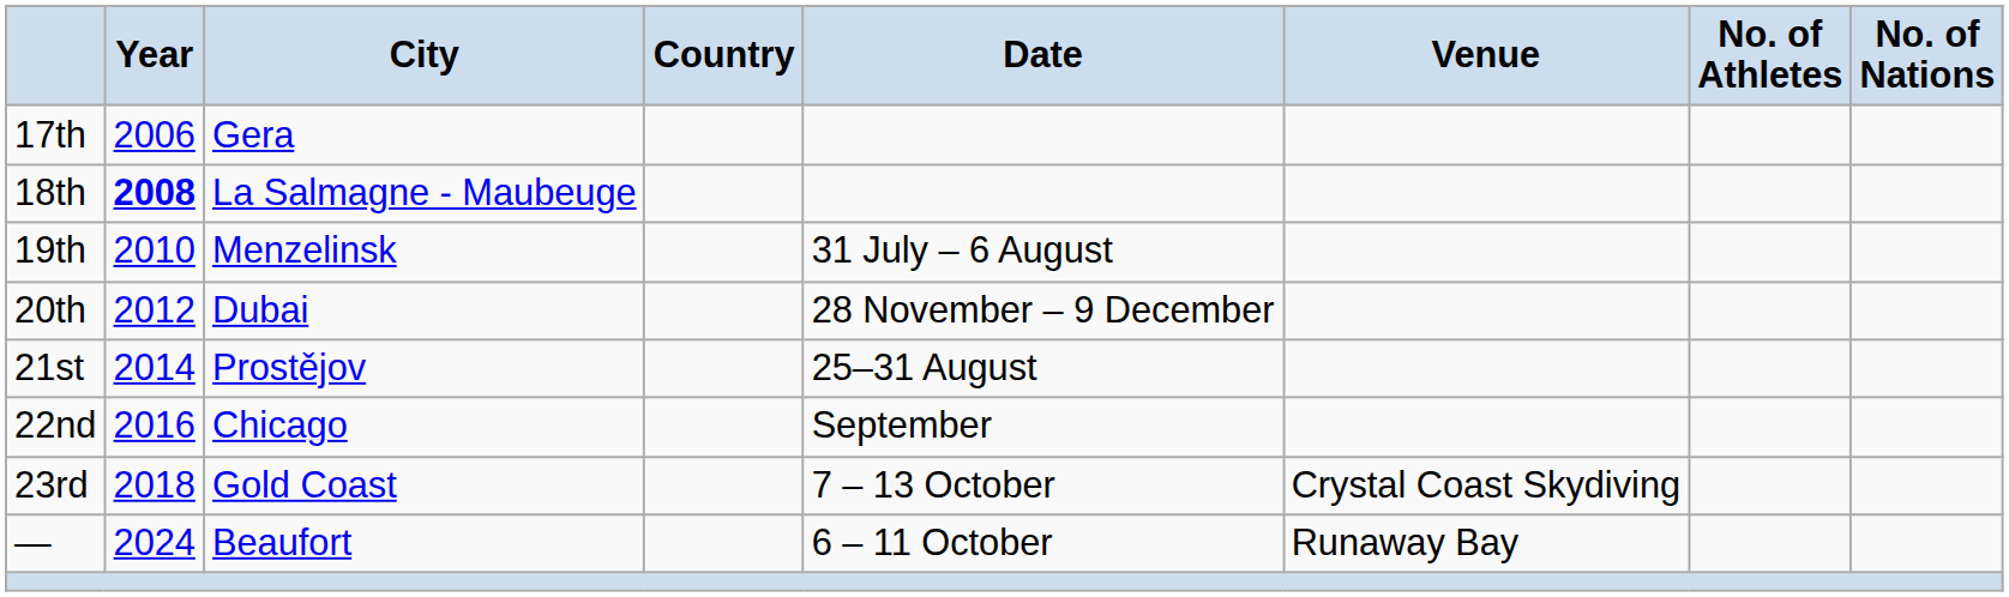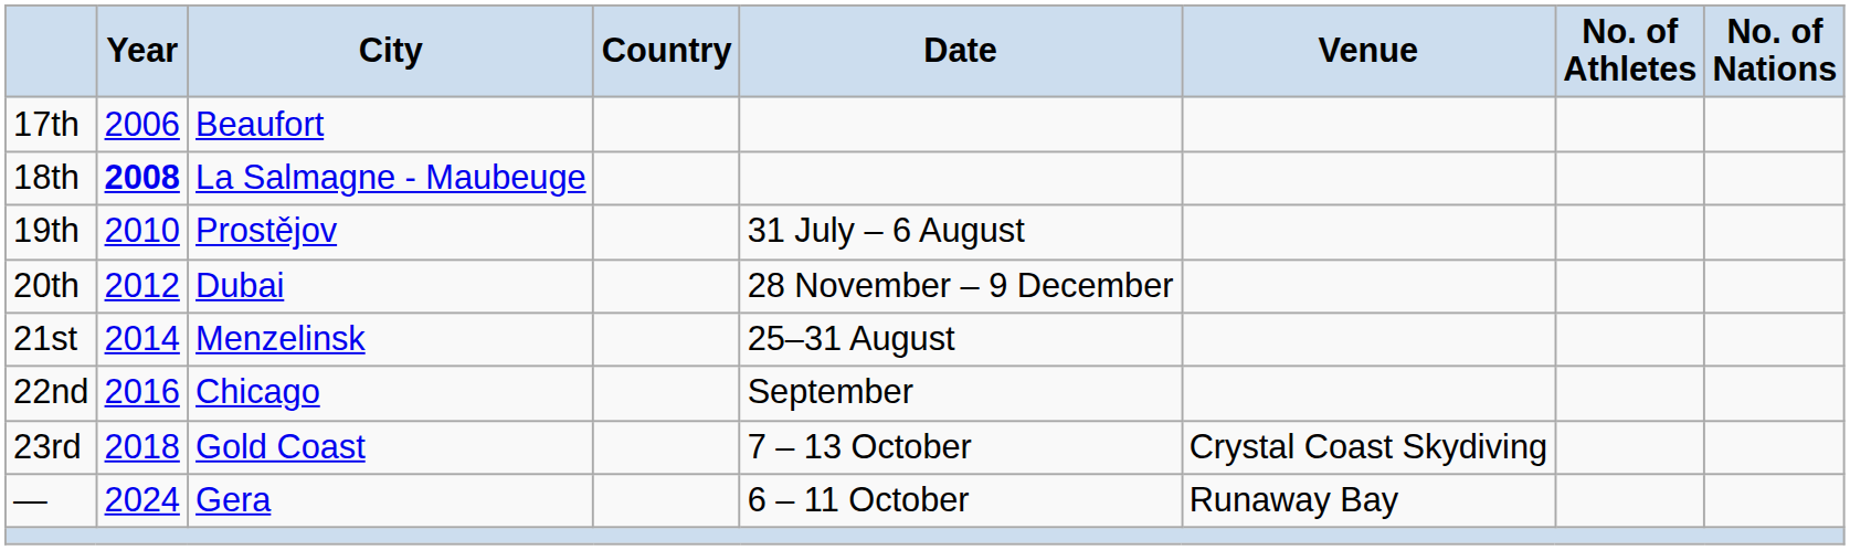17th | City: Gera -> Beaufort
19th | City: Menzelinsk -> Prostějov
21st | City: Prostějov -> Menzelinsk
— | City: Beaufort -> Gera
